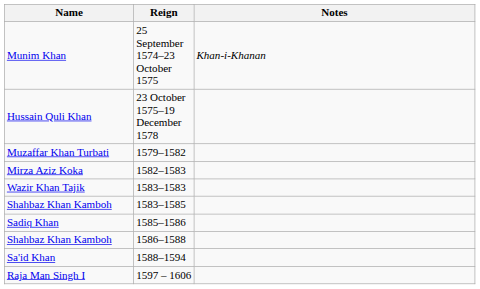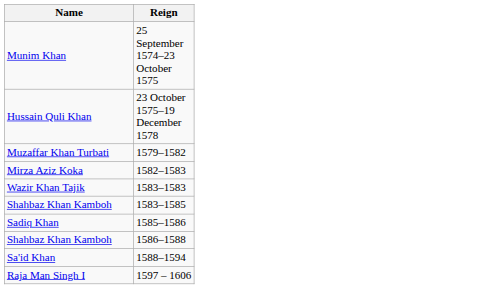- column: Notes | Khan-i-Khanan
